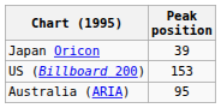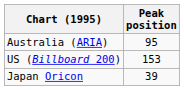rows swapped: Australia (ARIA) <-> Japan Oricon
